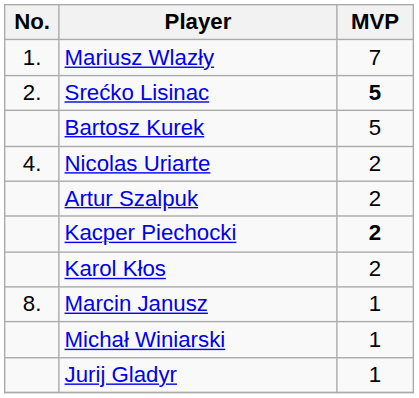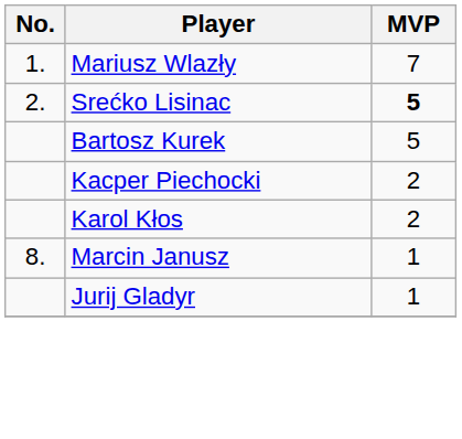- row: 4. | Nicolas Uriarte | 2
- row: Artur Szalpuk | 2
Kacper Piechocki | MVP: bold -> normal
- row: Michał Winiarski | 1
